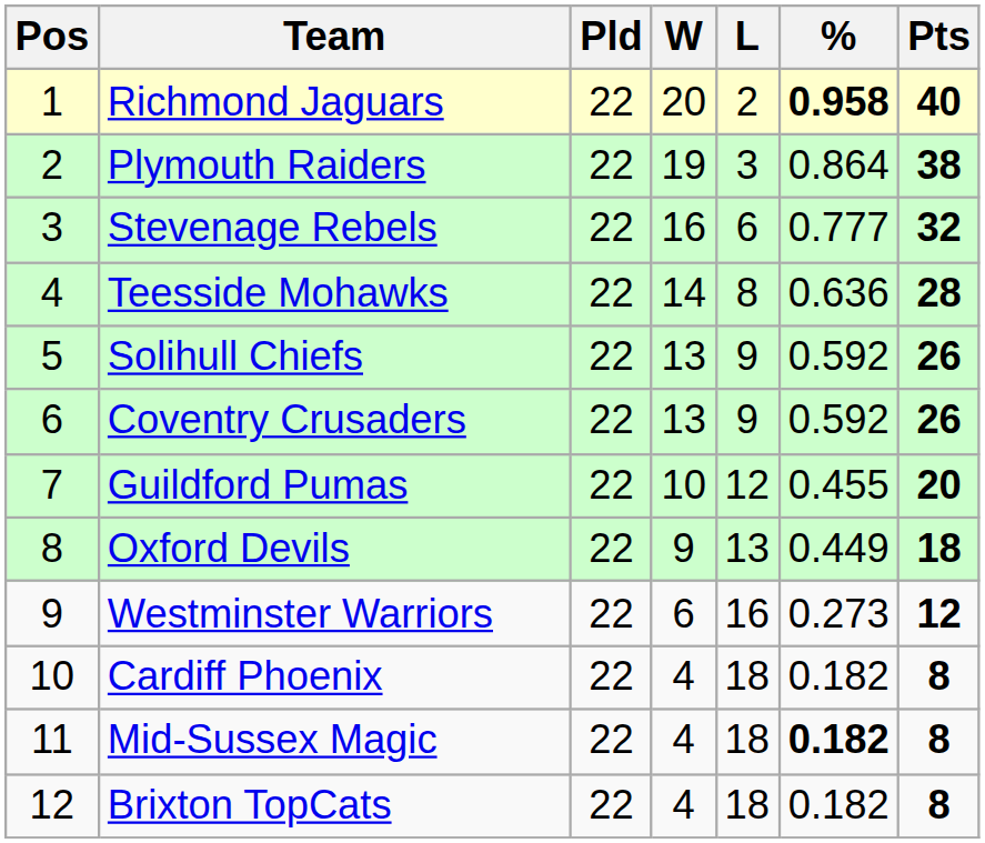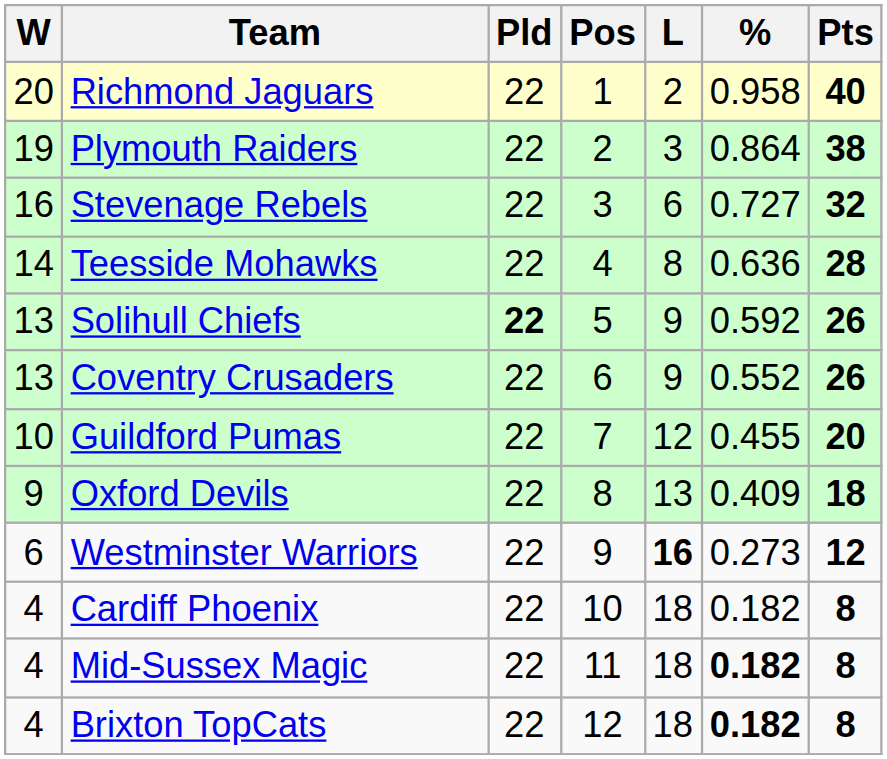columns swapped: Pos <-> W
Richmond Jaguars | %: bold -> normal
Stevenage Rebels | %: 0.777 -> 0.727
Solihull Chiefs | Pld: normal -> bold
Coventry Crusaders | %: 0.592 -> 0.552
Oxford Devils | %: 0.449 -> 0.409
Westminster Warriors | L: normal -> bold
Brixton TopCats | %: normal -> bold
